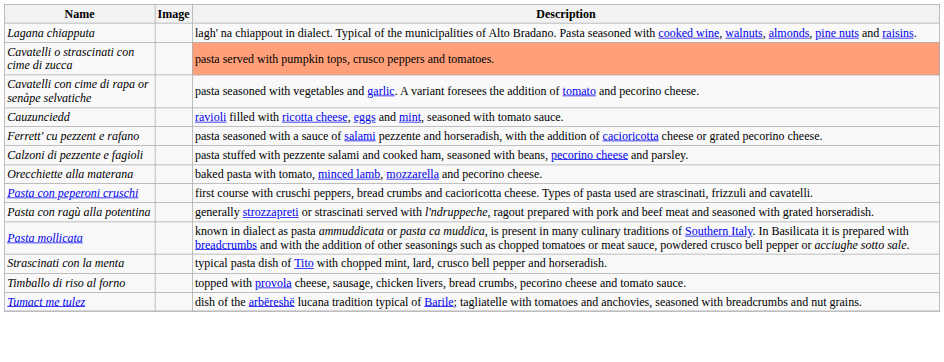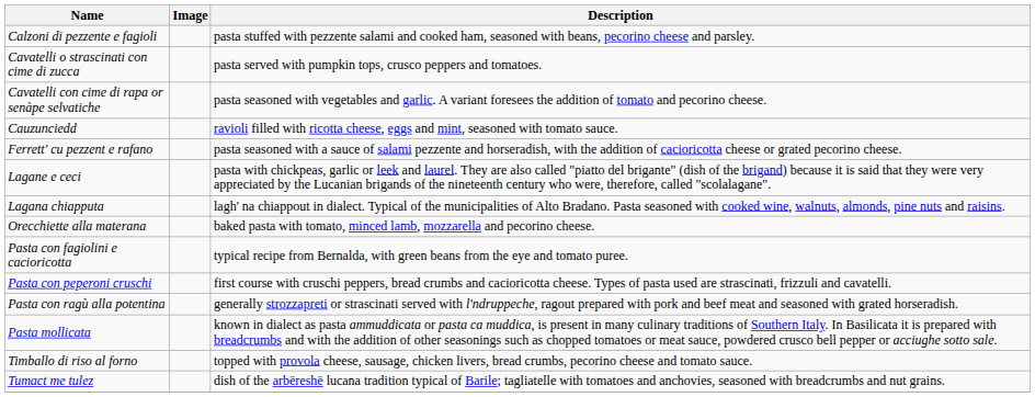rows swapped: Calzoni di pezzente e fagioli <-> Lagana chiapputa
Cavatelli o strascinati con cime di zucca | Description: lightsalmon background -> no background
+ row: Lagane e ceci | pasta with chickpeas, garlic or leek and laurel. They are also called "piatto del brigante" (dish of the brigand) because it is said that they were very appreciated by the Lucanian brigands of the nineteenth century who were, therefore, called "scolalagane".
+ row: Pasta con fagiolini e cacioricotta | typical recipe from Bernalda, with green beans from the eye and tomato puree.
- row: Strascinati con la menta | typical pasta dish of Tito with chopped mint, lard, crusco bell pepper and horseradish.
